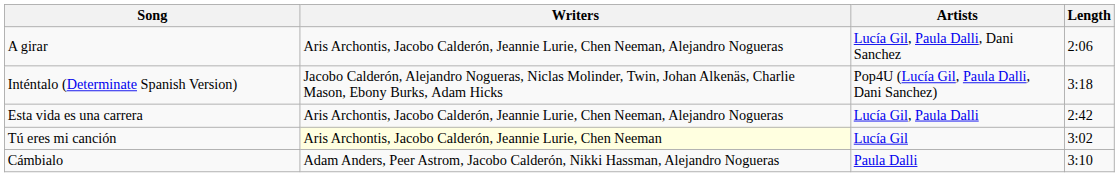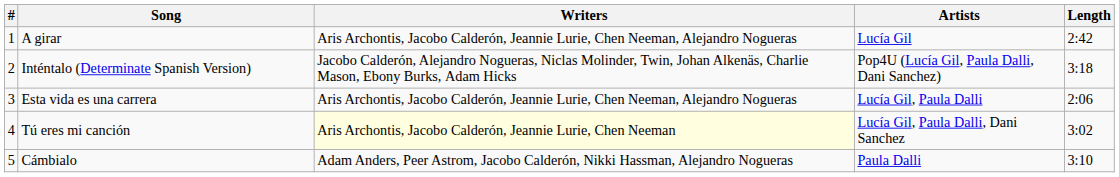+ column: # | 1 | 2 | 3 | 4 | 5
A girar | Artists: Lucía Gil, Paula Dalli, Dani Sanchez -> Lucía Gil
A girar | Length: 2:06 -> 2:42
Esta vida es una carrera | Length: 2:42 -> 2:06
Tú eres mi canción | Artists: Lucía Gil -> Lucía Gil, Paula Dalli, Dani Sanchez
